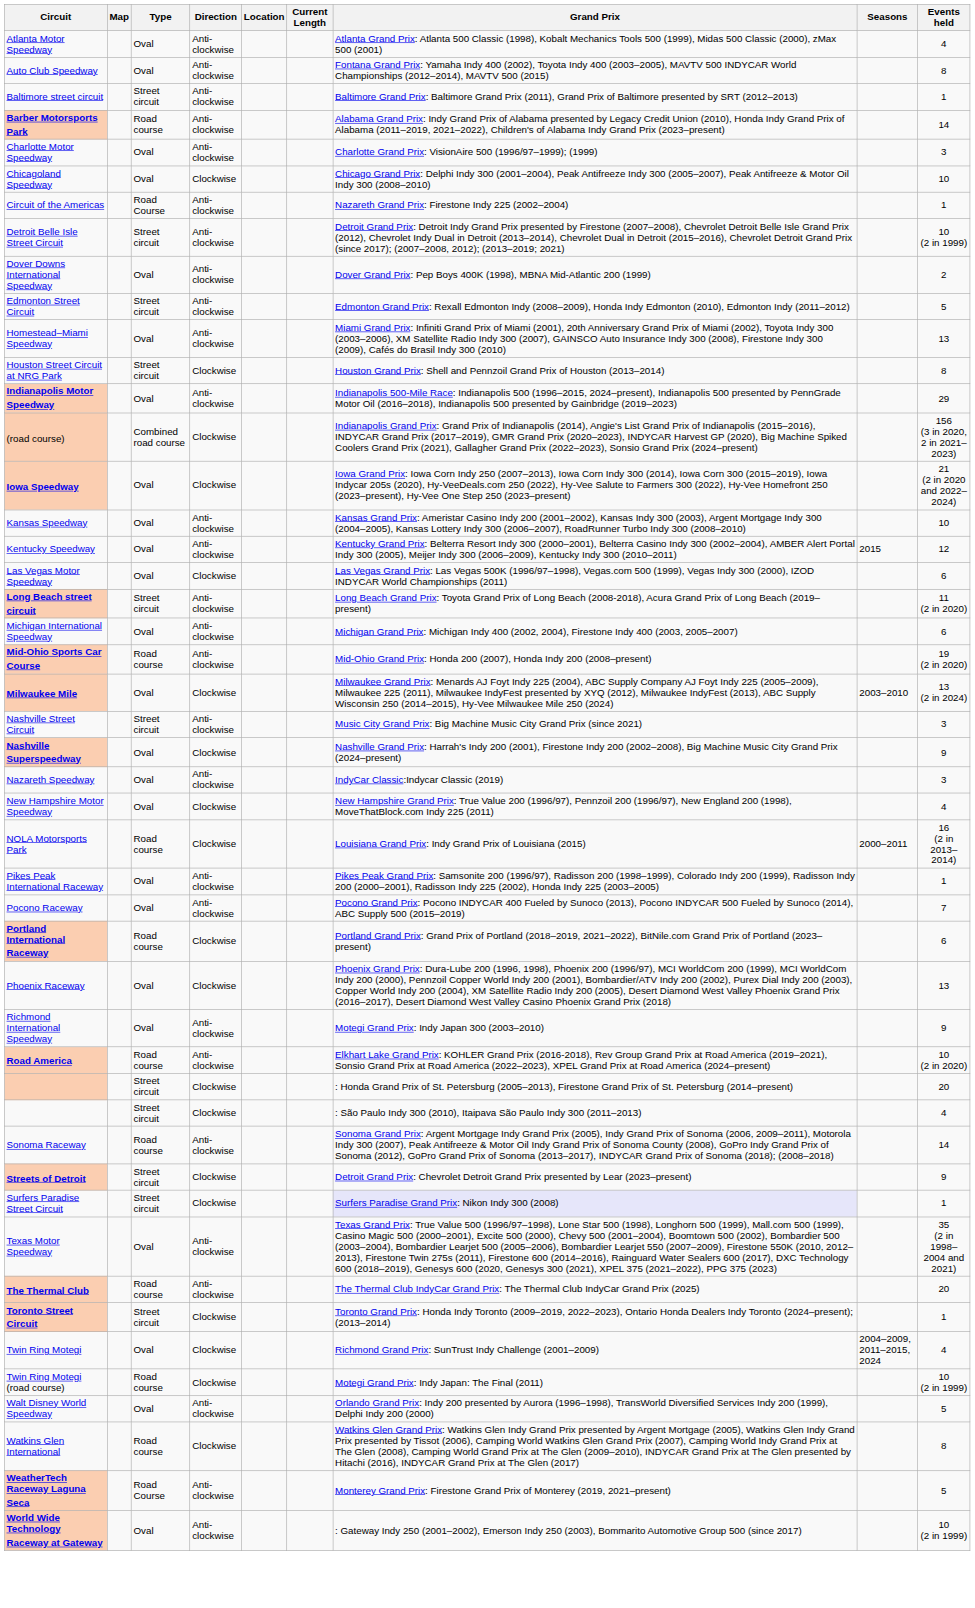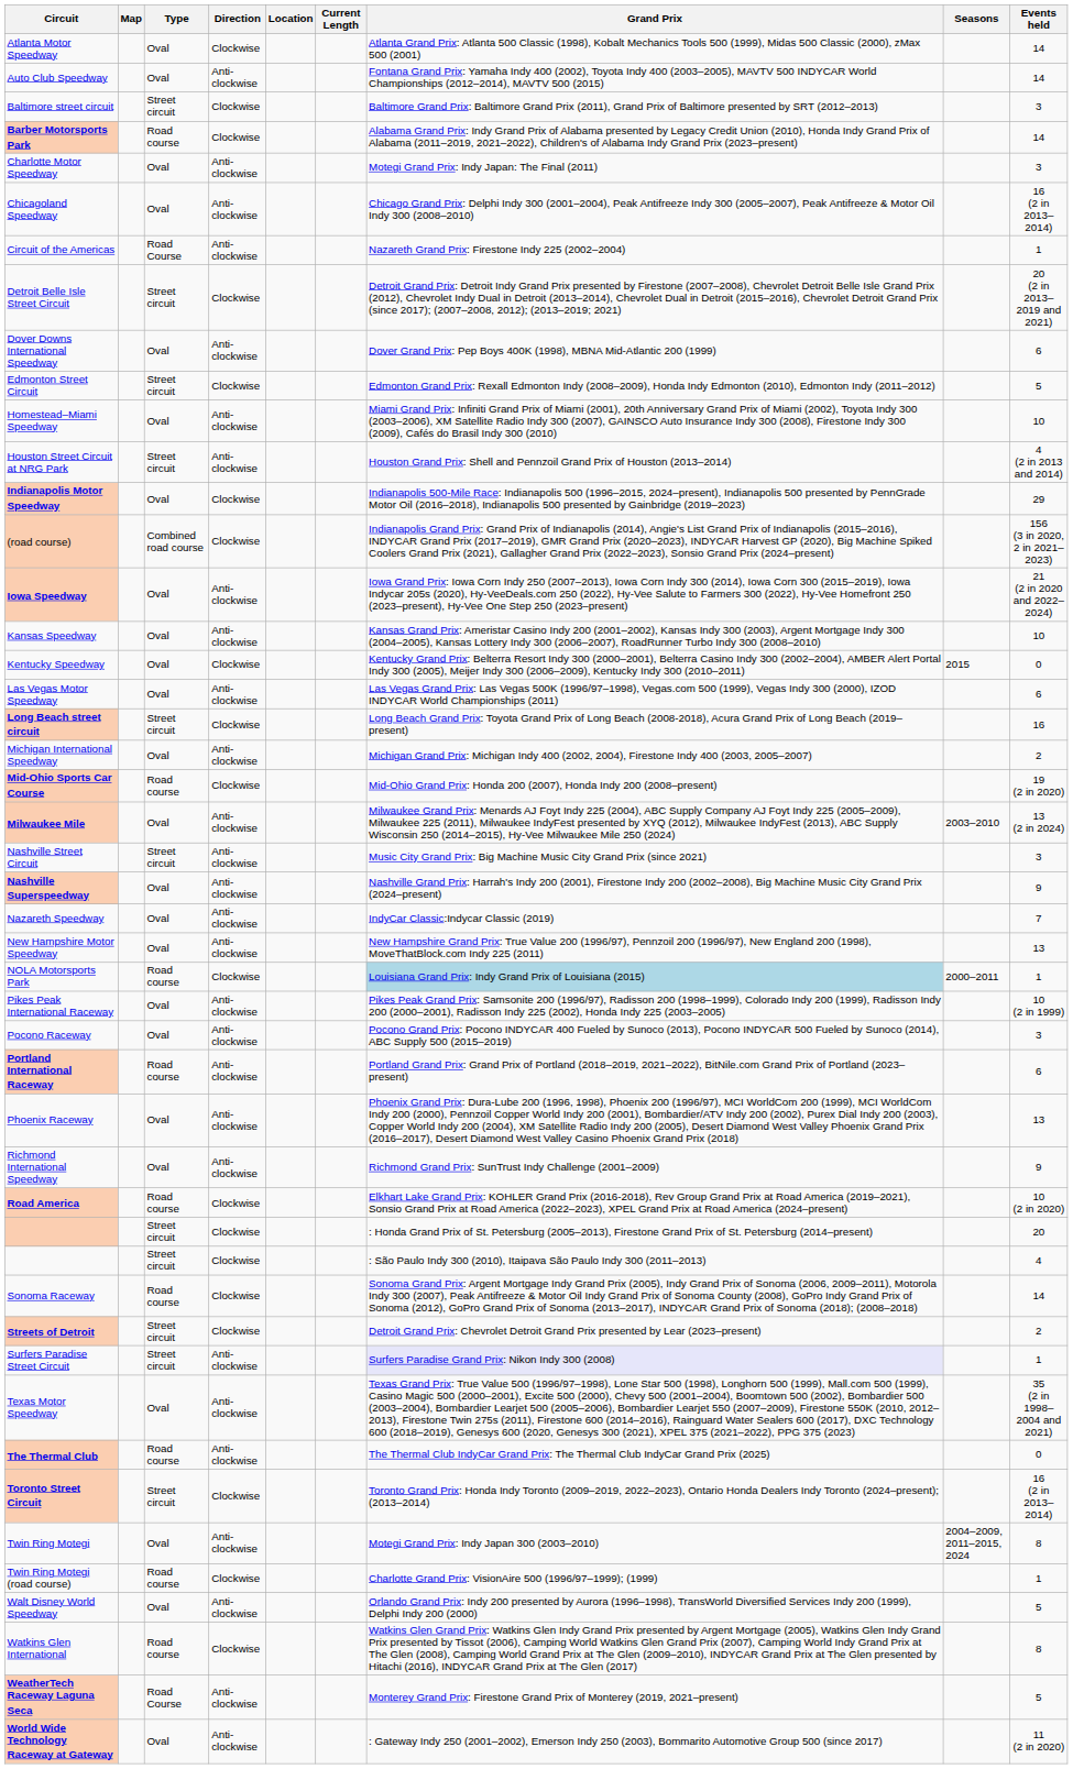Atlanta Motor Speedway | Direction: Anti-clockwise -> Clockwise
Atlanta Motor Speedway | Events held: 4 -> 14
Auto Club Speedway | Events held: 8 -> 14
Baltimore street circuit | Direction: Anti-clockwise -> Clockwise
Baltimore street circuit | Events held: 1 -> 3
Barber Motorsports Park | Direction: Anti-clockwise -> Clockwise
Charlotte Motor Speedway | Grand Prix: Charlotte Grand Prix: VisionAire 500 (1996/97–1999); (1999) -> Motegi Grand Prix: Indy Japan: The Final (2011)
Chicagoland Speedway | Direction: Clockwise -> Anti-clockwise
Chicagoland Speedway | Events held: 10 -> 16 (2 in 2013–2014)
Detroit Belle Isle Street Circuit | Direction: Anti-clockwise -> Clockwise
Detroit Belle Isle Street Circuit | Events held: 10 (2 in 1999) -> 20 (2 in 2013–2019 and 2021)
Dover Downs International Speedway | Events held: 2 -> 6
Edmonton Street Circuit | Direction: Anti-clockwise -> Clockwise
Homestead–Miami Speedway | Events held: 13 -> 10
Houston Street Circuit at NRG Park | Direction: Clockwise -> Anti-clockwise
Houston Street Circuit at NRG Park | Events held: 8 -> 4 (2 in 2013 and 2014)
Indianapolis Motor Speedway | Direction: Anti-clockwise -> Clockwise
Iowa Speedway | Direction: Clockwise -> Anti-clockwise
Kentucky Speedway | Direction: Anti-clockwise -> Clockwise
Kentucky Speedway | Events held: 12 -> 0
Las Vegas Motor Speedway | Direction: Clockwise -> Anti-clockwise
Long Beach street circuit | Direction: Anti-clockwise -> Clockwise
Long Beach street circuit | Events held: 11 (2 in 2020) -> 16
Michigan International Speedway | Events held: 6 -> 2
Mid-Ohio Sports Car Course | Direction: Anti-clockwise -> Clockwise
Milwaukee Mile | Direction: Clockwise -> Anti-clockwise
Nashville Superspeedway | Direction: Clockwise -> Anti-clockwise
Nazareth Speedway | Events held: 3 -> 7
New Hampshire Motor Speedway | Direction: Clockwise -> Anti-clockwise
New Hampshire Motor Speedway | Events held: 4 -> 13
NOLA Motorsports Park | Grand Prix: no background -> lightblue background
NOLA Motorsports Park | Events held: 16 (2 in 2013–2014) -> 1
Pikes Peak International Raceway | Events held: 1 -> 10 (2 in 1999)
Pocono Raceway | Events held: 7 -> 3
Portland International Raceway | Direction: Clockwise -> Anti-clockwise
Phoenix Raceway | Direction: Clockwise -> Anti-clockwise
Richmond International Speedway | Grand Prix: Motegi Grand Prix: Indy Japan 300 (2003–2010) -> Richmond Grand Prix: SunTrust Indy Challenge (2001–2009)
Road America | Direction: Anti-clockwise -> Clockwise
Sonoma Raceway | Direction: Anti-clockwise -> Clockwise
Streets of Detroit | Events held: 9 -> 2
Surfers Paradise Street Circuit | Direction: Clockwise -> Anti-clockwise
The Thermal Club | Events held: 20 -> 0
Toronto Street Circuit | Events held: 1 -> 16 (2 in 2013–2014)
Twin Ring Motegi | Direction: Clockwise -> Anti-clockwise
Twin Ring Motegi | Grand Prix: Richmond Grand Prix: SunTrust Indy Challenge (2001–2009) -> Motegi Grand Prix: Indy Japan 300 (2003–2010)
Twin Ring Motegi | Events held: 4 -> 8
Twin Ring Motegi (road course) | Grand Prix: Motegi Grand Prix: Indy Japan: The Final (2011) -> Charlotte Grand Prix: VisionAire 500 (1996/97–1999); (1999)
Twin Ring Motegi (road course) | Events held: 10 (2 in 1999) -> 1
World Wide Technology Raceway at Gateway | Events held: 10 (2 in 1999) -> 11 (2 in 2020)
